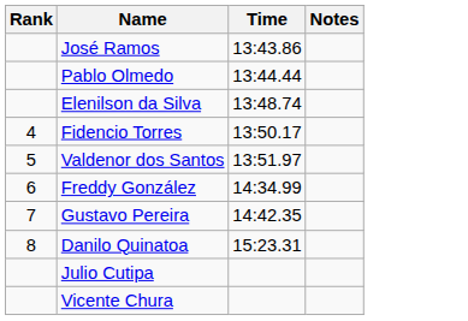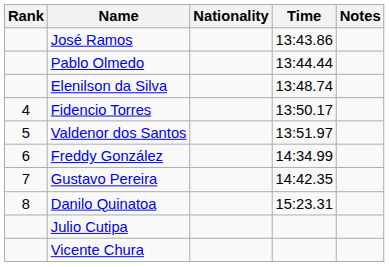+ column: Nationality
